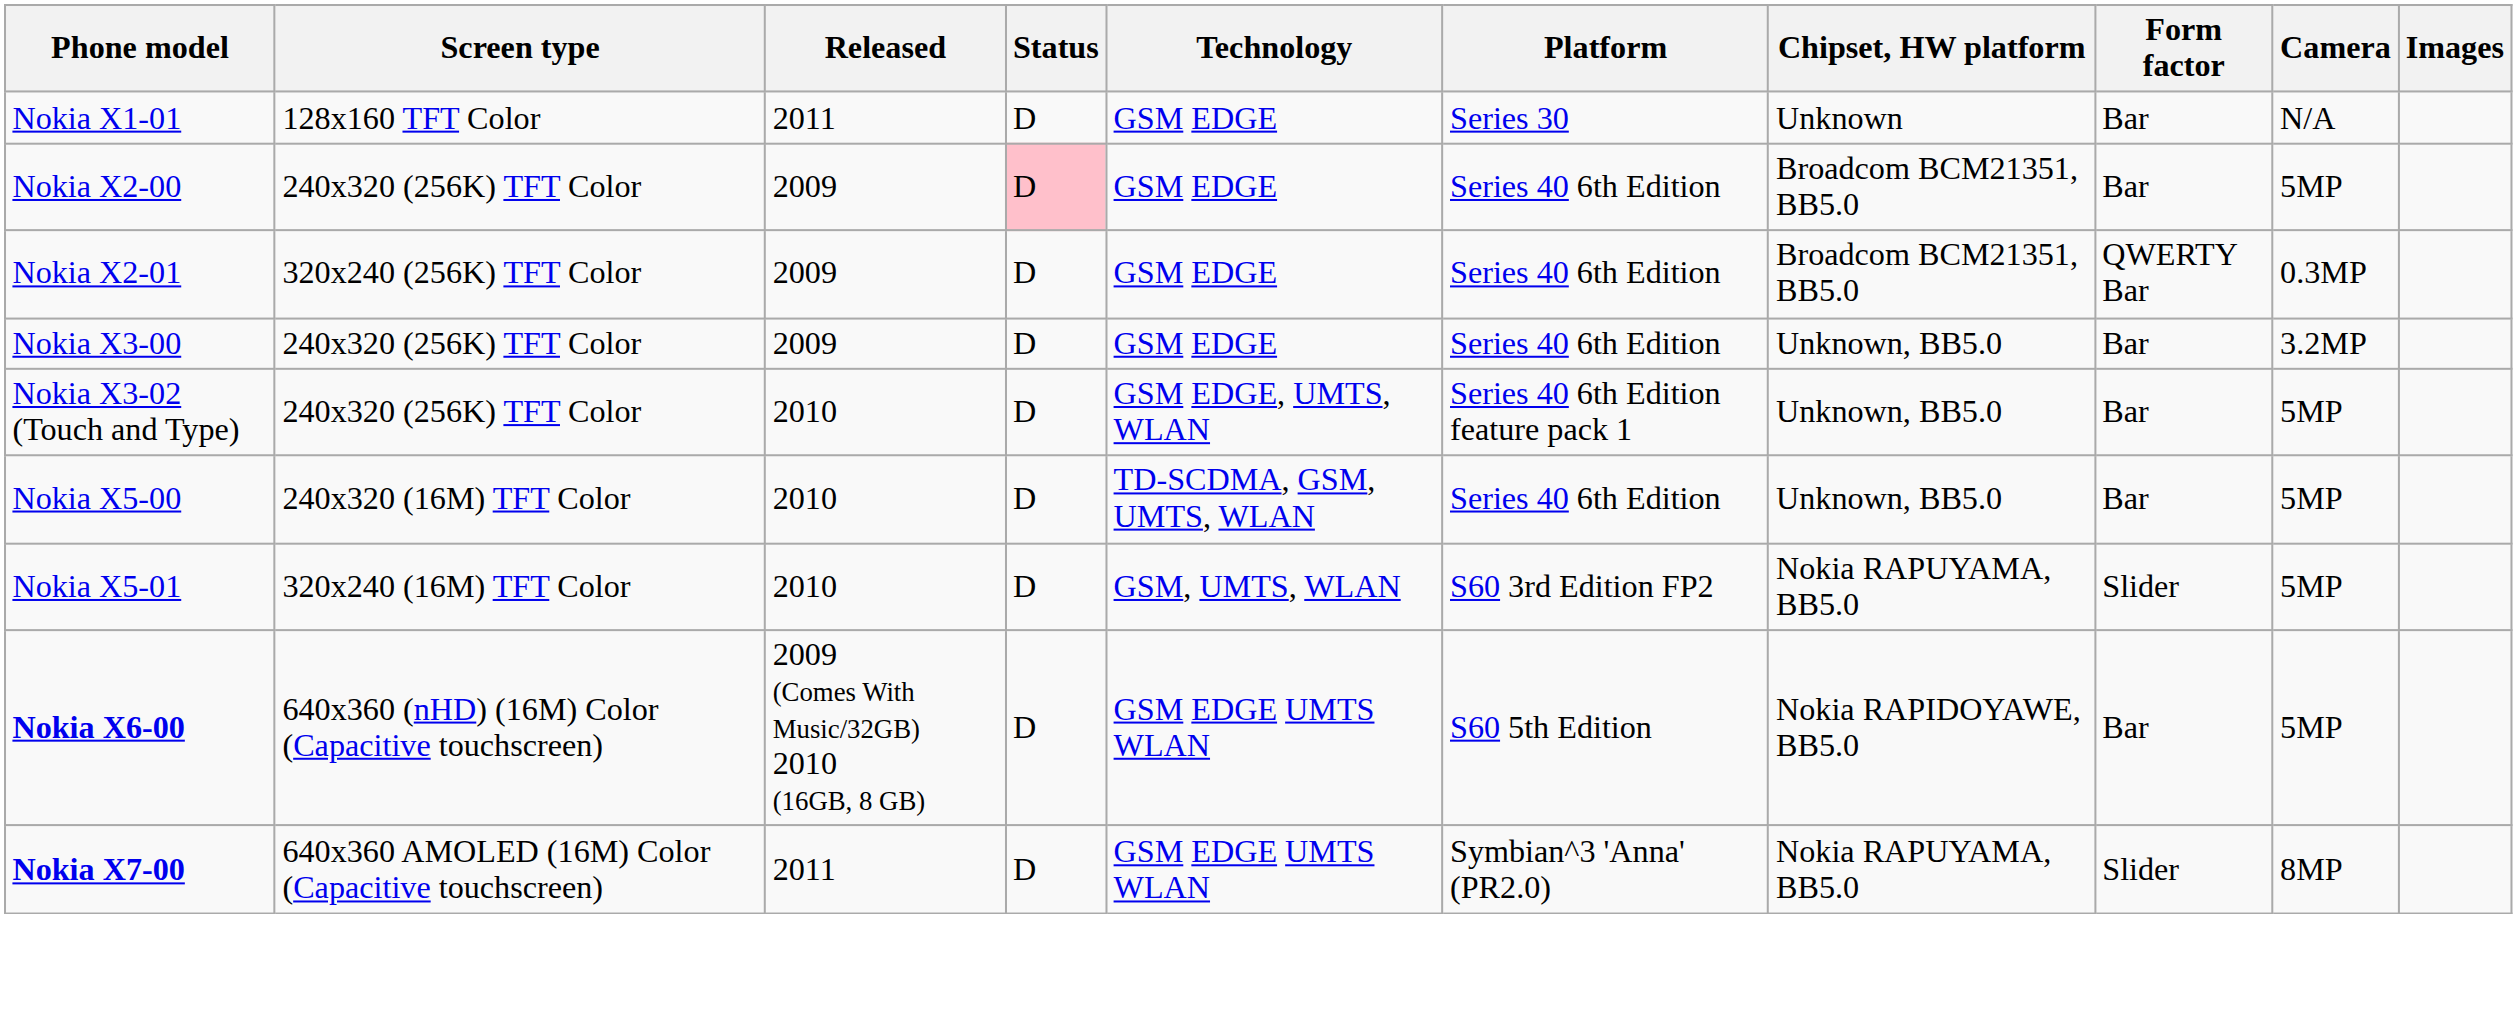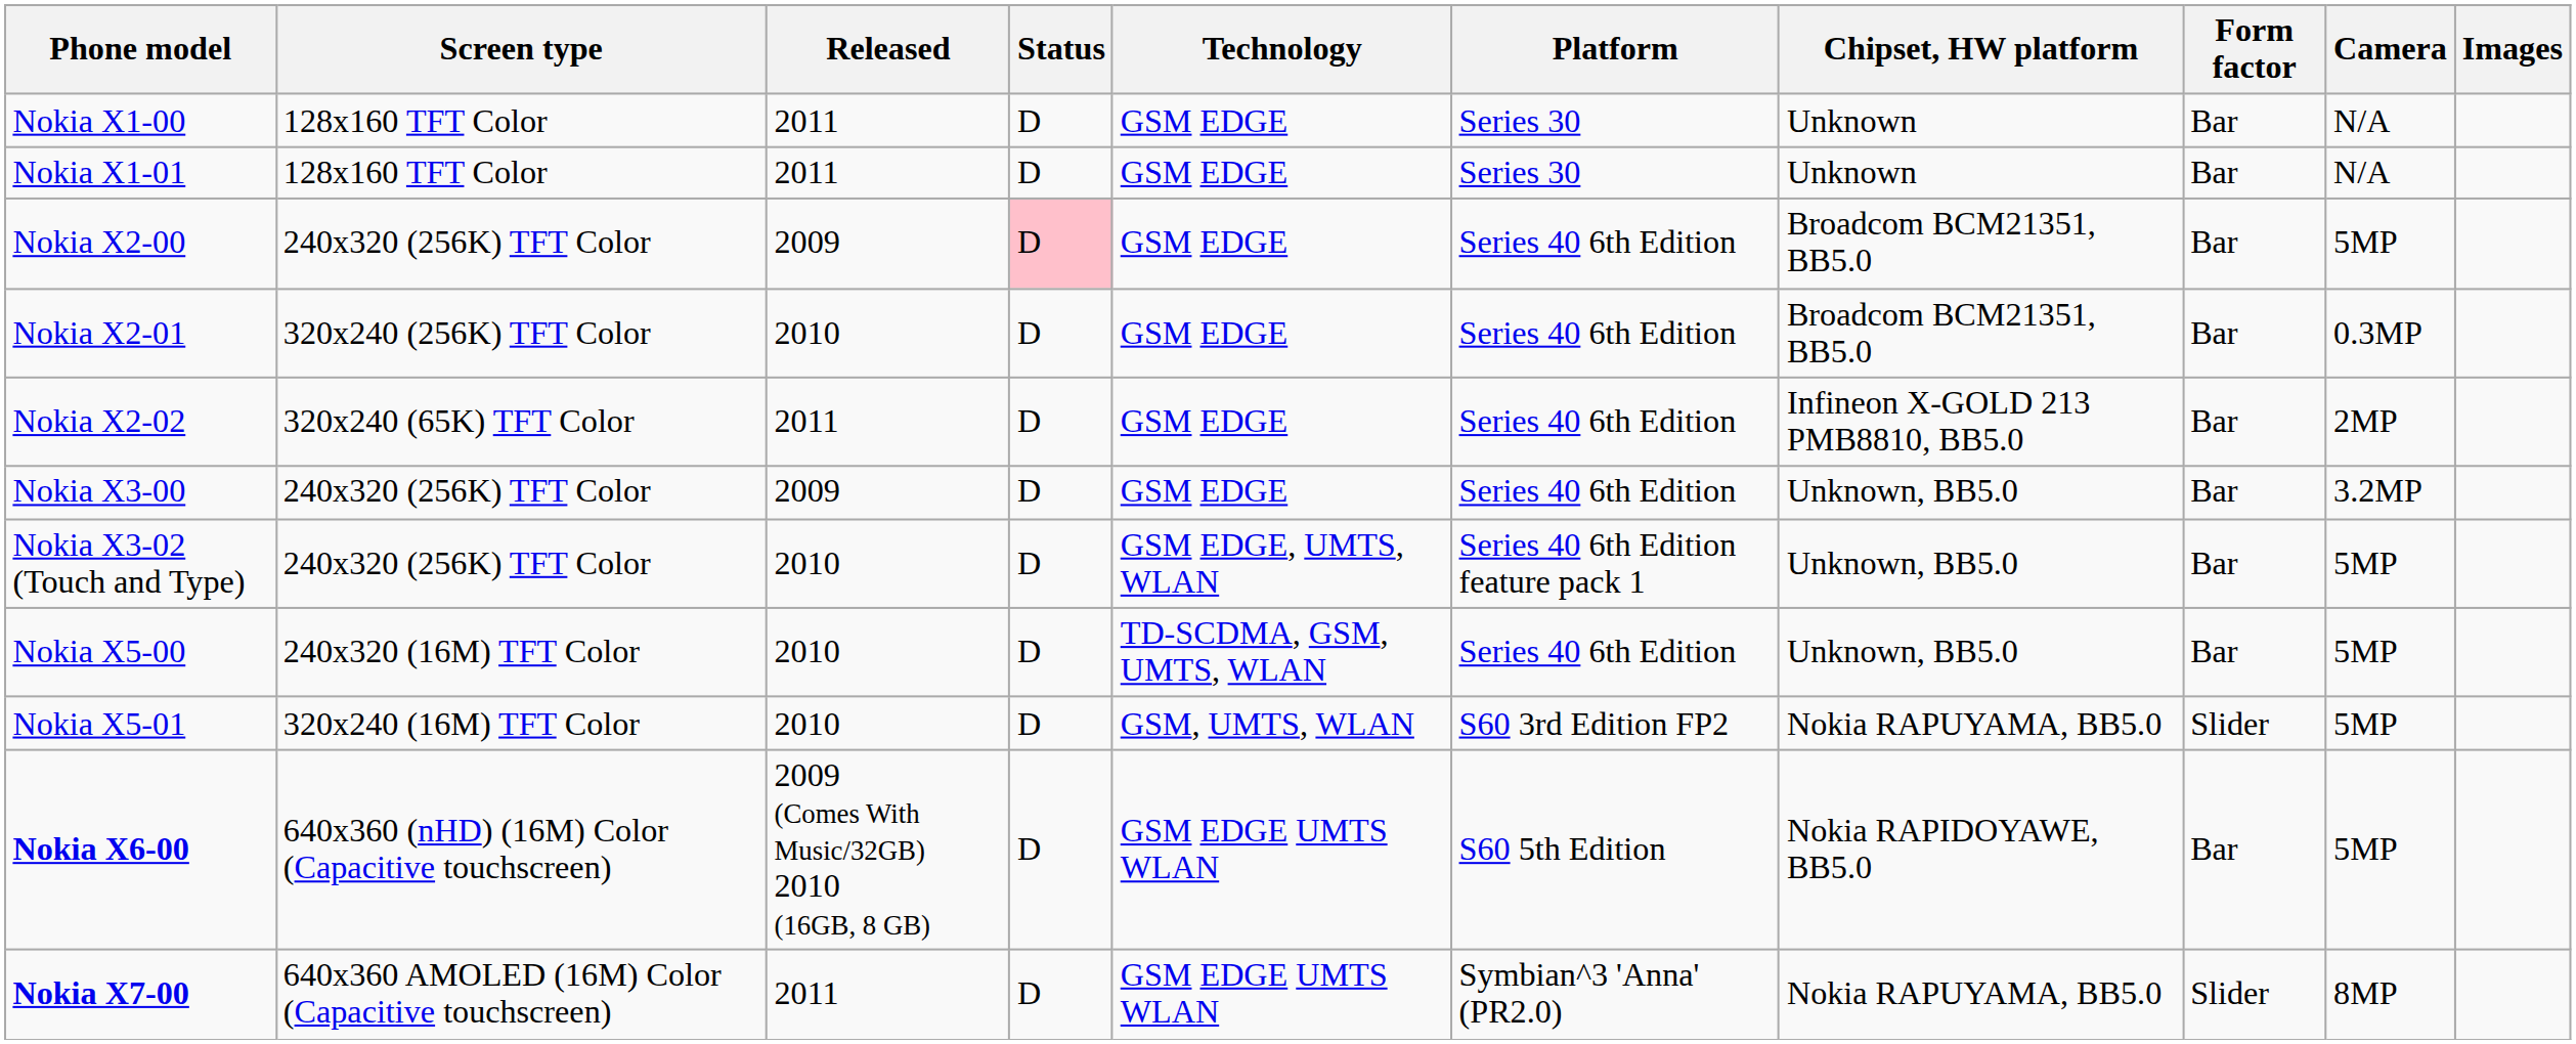+ row: Nokia X1-00 | 128x160 TFT Color | 2011 | D | GSM EDGE | Series 30 | Unknown | Bar | N/A
Nokia X2-01 | Released: 2009 -> 2010
Nokia X2-01 | Form factor: QWERTY Bar -> Bar
+ row: Nokia X2-02 | 320x240 (65K) TFT Color | 2011 | D | GSM EDGE | Series 40 6th Edition | Infineon X-GOLD 213 PMB8810, BB5.0 | Bar | 2MP
